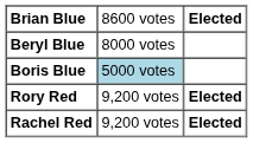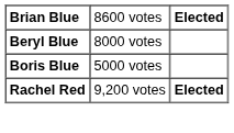Boris Blue | column 2: lightblue background -> no background
- row: Rory Red | 9,200 votes | Elected
